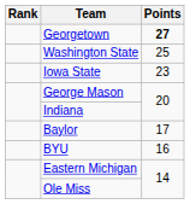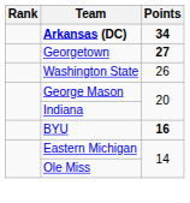+ row: Arkansas (DC) | 34
Washington State | Points: 25 -> 26
- row: Iowa State | 23
- row: Baylor | 17
BYU | Points: normal -> bold
